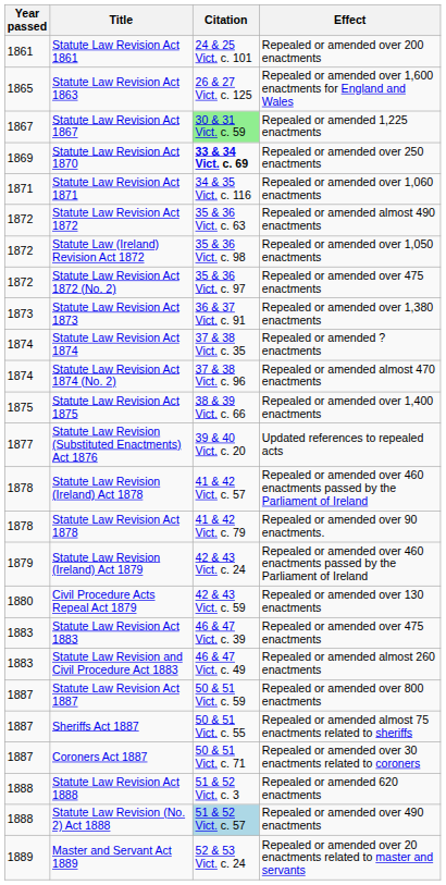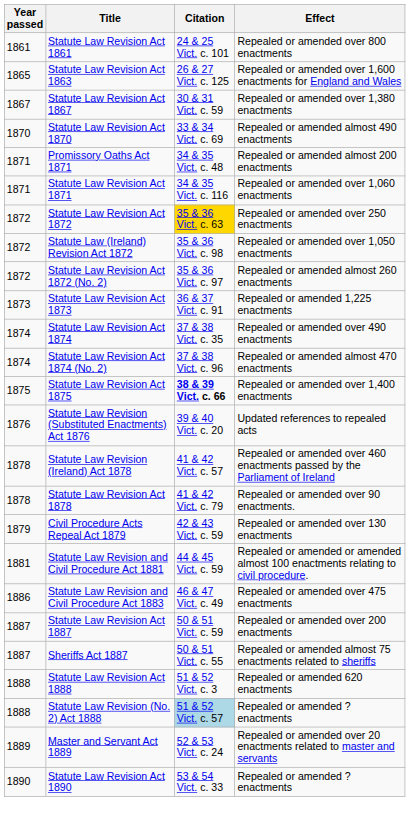Statute Law Revision Act 1861 | Effect: Repealed or amended over 200 enactments -> Repealed or amended over 800 enactments
Statute Law Revision Act 1867 | Citation: lightgreen background -> no background
Statute Law Revision Act 1867 | Effect: Repealed or amended 1,225 enactments -> Repealed or amended over 1,380 enactments
Statute Law Revision Act 1870 | Year passed: 1869 -> 1870
Statute Law Revision Act 1870 | Citation: bold -> normal
Statute Law Revision Act 1870 | Effect: Repealed or amended over 250 enactments -> Repealed or amended almost 490 enactments
+ row: 1871 | Promissory Oaths Act 1871 | 34 & 35 Vict. c. 48 | Repealed or amended almost 200 enactments
Statute Law Revision Act 1872 | Citation: no background -> gold background
Statute Law Revision Act 1872 | Effect: Repealed or amended almost 490 enactments -> Repealed or amended over 250 enactments
Statute Law Revision Act 1872 (No. 2) | Effect: Repealed or amended over 475 enactments -> Repealed or amended almost 260 enactments
Statute Law Revision Act 1873 | Effect: Repealed or amended over 1,380 enactments -> Repealed or amended 1,225 enactments
Statute Law Revision Act 1874 | Effect: Repealed or amended ? enactments -> Repealed or amended over 490 enactments
Statute Law Revision Act 1875 | Citation: normal -> bold
Statute Law Revision (Substituted Enactments) Act 1876 | Year passed: 1877 -> 1876
- row: 1879 | Statute Law Revision (Ireland) Act 1879 | 42 & 43 Vict. c. 24 | Repealed or amended over 460 enactments passed by the Parliament of Ireland
Civil Procedure Acts Repeal Act 1879 | Year passed: 1880 -> 1879
+ row: 1881 | Statute Law Revision and Civil Procedure Act 1881 | 44 & 45 Vict. c. 59 | Repealed or amended or amended almost 100 enactments relating to civil procedure.
- row: 1883 | Statute Law Revision Act 1883 | 46 & 47 Vict. c. 39 | Repealed or amended over 475 enactments
Statute Law Revision and Civil Procedure Act 1883 | Year passed: 1883 -> 1886
Statute Law Revision and Civil Procedure Act 1883 | Effect: Repealed or amended almost 260 enactments -> Repealed or amended over 475 enactments
Statute Law Revision Act 1887 | Effect: Repealed or amended over 800 enactments -> Repealed or amended over 200 enactments
- row: 1887 | Coroners Act 1887 | 50 & 51 Vict. c. 71 | Repealed or amended over 30 enactments related to coroners
Statute Law Revision (No. 2) Act 1888 | Effect: Repealed or amended over 490 enactments -> Repealed or amended ? enactments
+ row: 1890 | Statute Law Revision Act 1890 | 53 & 54 Vict. c. 33 | Repealed or amended ? enactments
